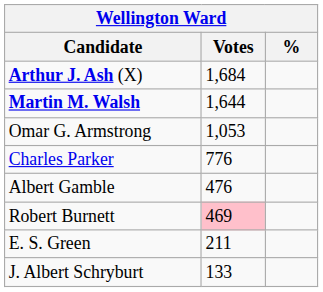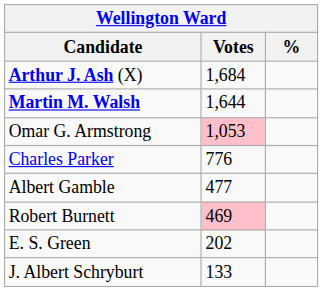Omar G. Armstrong | Votes: no background -> pink background
Albert Gamble | Votes: 476 -> 477
E. S. Green | Votes: 211 -> 202
